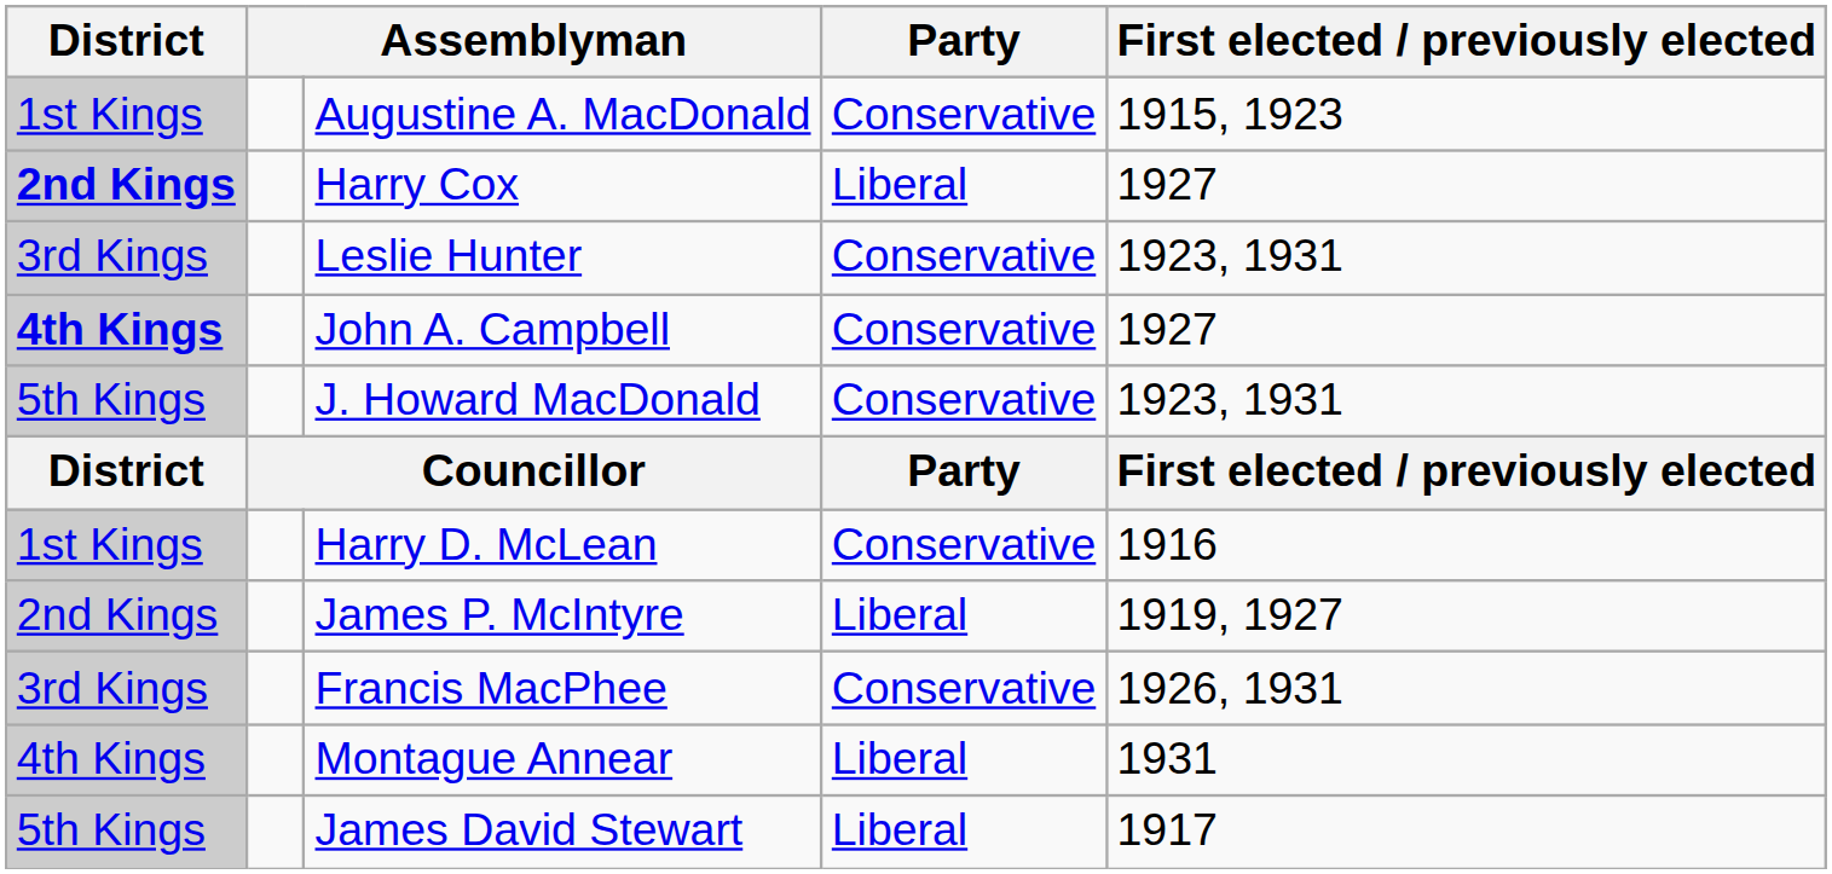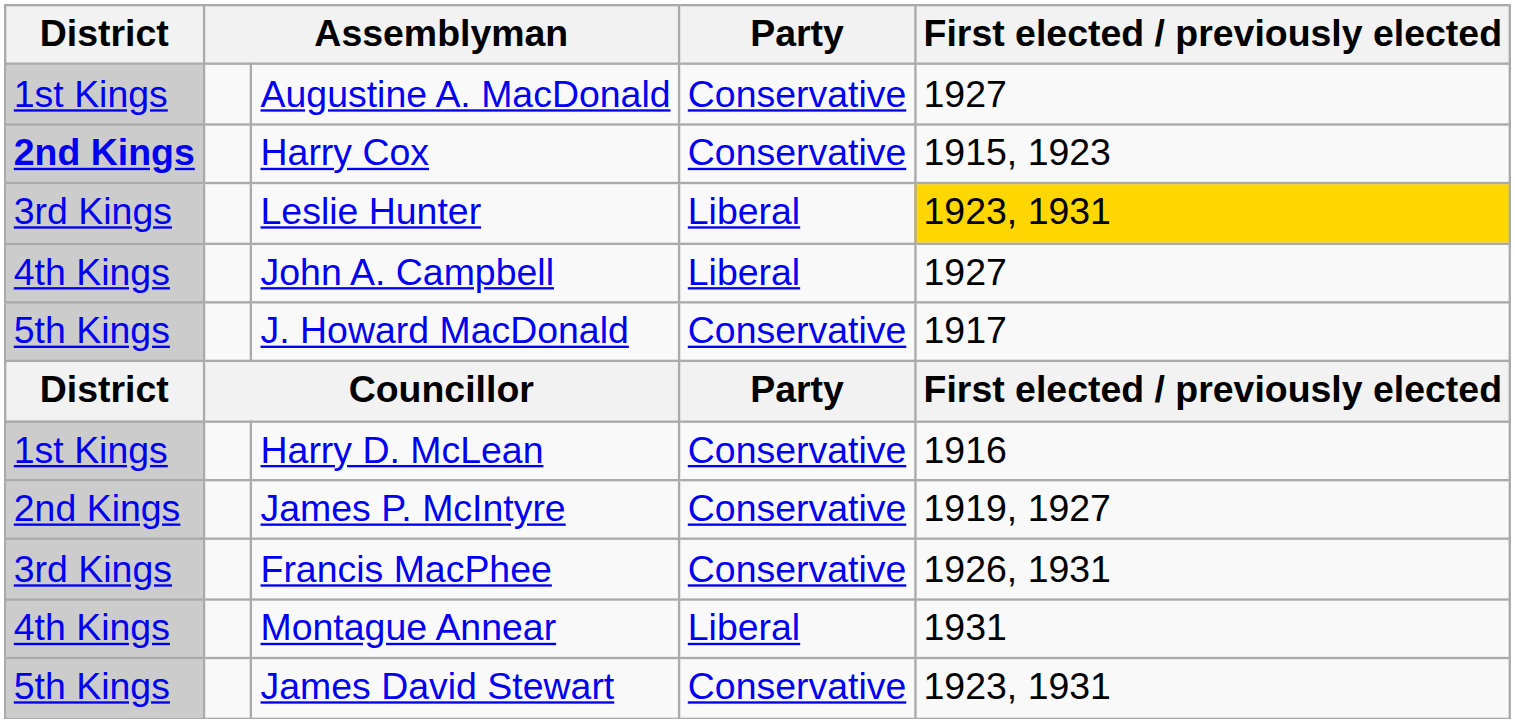Augustine A. MacDonald | First elected / previously elected: 1915, 1923 -> 1927
Harry Cox | Party: Liberal -> Conservative
Harry Cox | First elected / previously elected: 1927 -> 1915, 1923
Leslie Hunter | Party: Conservative -> Liberal
Leslie Hunter | First elected / previously elected: no background -> gold background
John A. Campbell | District: bold -> normal
John A. Campbell | Party: Conservative -> Liberal
J. Howard MacDonald | First elected / previously elected: 1923, 1931 -> 1917
James P. McIntyre | Party: Liberal -> Conservative
James David Stewart | Party: Liberal -> Conservative
James David Stewart | First elected / previously elected: 1917 -> 1923, 1931
